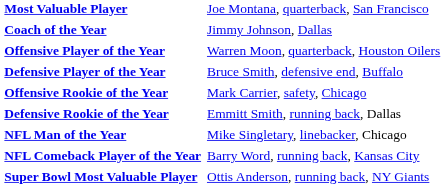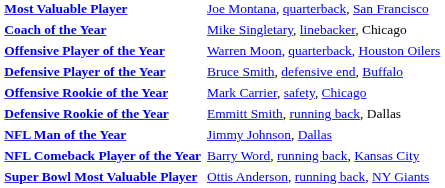Coach of the Year | column 2: Jimmy Johnson, Dallas -> Mike Singletary, linebacker, Chicago
NFL Man of the Year | column 2: Mike Singletary, linebacker, Chicago -> Jimmy Johnson, Dallas
